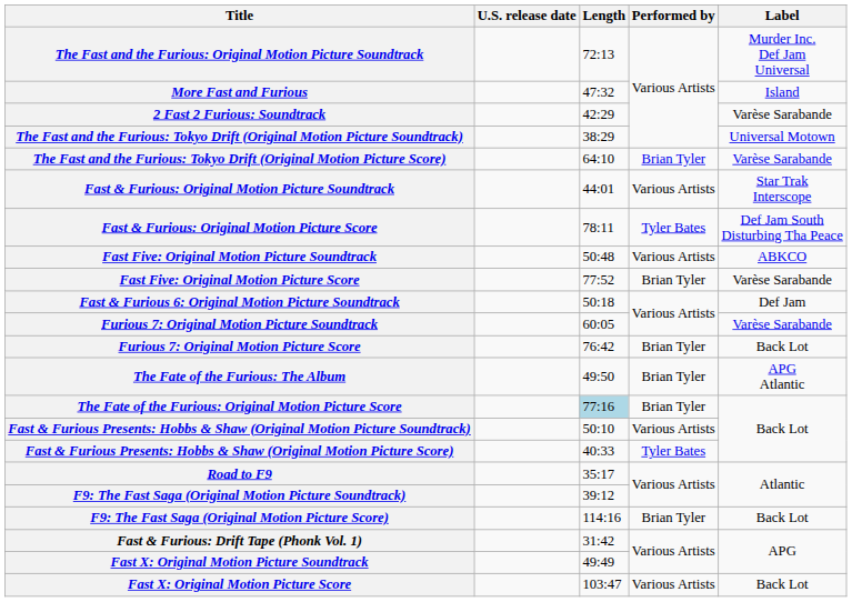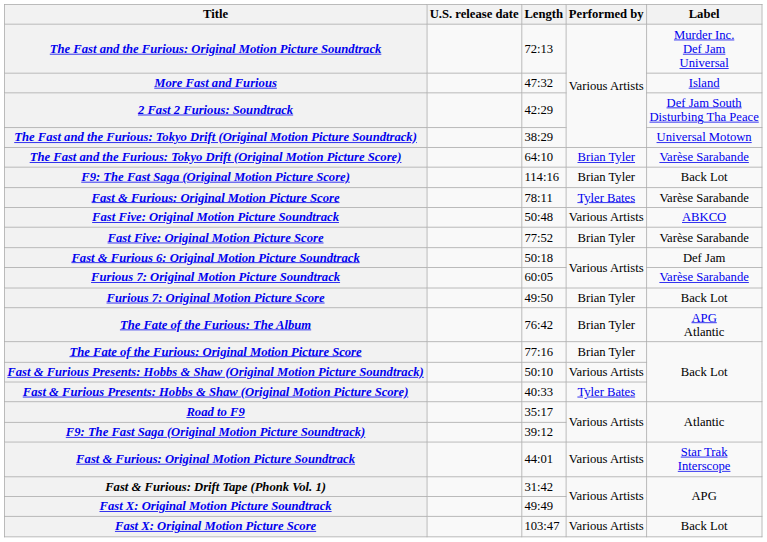2 Fast 2 Furious: Soundtrack | Label: Varèse Sarabande -> Def Jam South Disturbing Tha Peace
rows swapped: Fast & Furious: Original Motion Picture Soundtrack <-> F9: The Fast Saga (Original Motion Picture Score)
Fast & Furious: Original Motion Picture Score | Label: Def Jam South Disturbing Tha Peace -> Varèse Sarabande
Furious 7: Original Motion Picture Score | Length: 76:42 -> 49:50
The Fate of the Furious: The Album | Length: 49:50 -> 76:42
The Fate of the Furious: Original Motion Picture Score | Length: lightblue background -> no background
